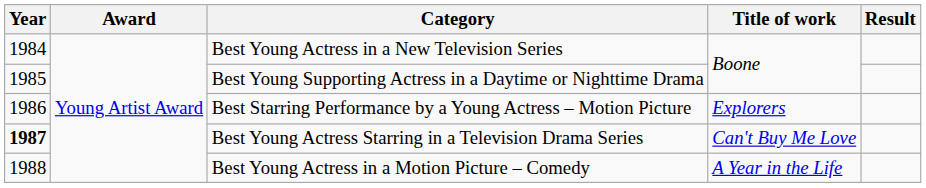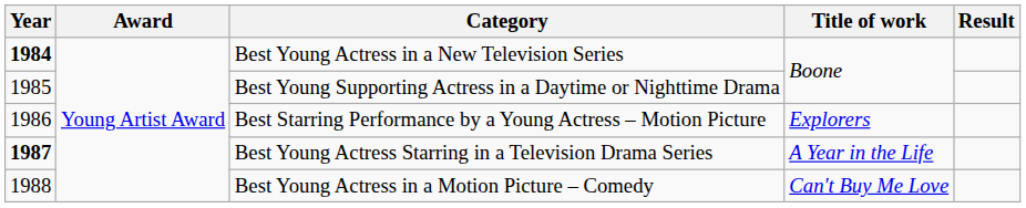Best Young Actress in a New Television Series | Year: normal -> bold
Best Young Actress Starring in a Television Drama Series | Title of work: Can't Buy Me Love -> A Year in the Life
Best Young Actress in a Motion Picture – Comedy | Title of work: A Year in the Life -> Can't Buy Me Love
